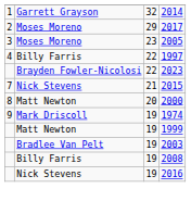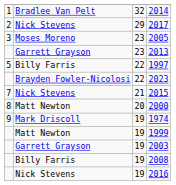2014 | column 2: Garrett Grayson -> Bradlee Van Pelt
2017 | column 2: Moses Moreno -> Nick Stevens
+ row: Garrett Grayson | 23 | 2013
1997 | column 1: 4 -> 5
2003 | column 2: Bradlee Van Pelt -> Garrett Grayson
